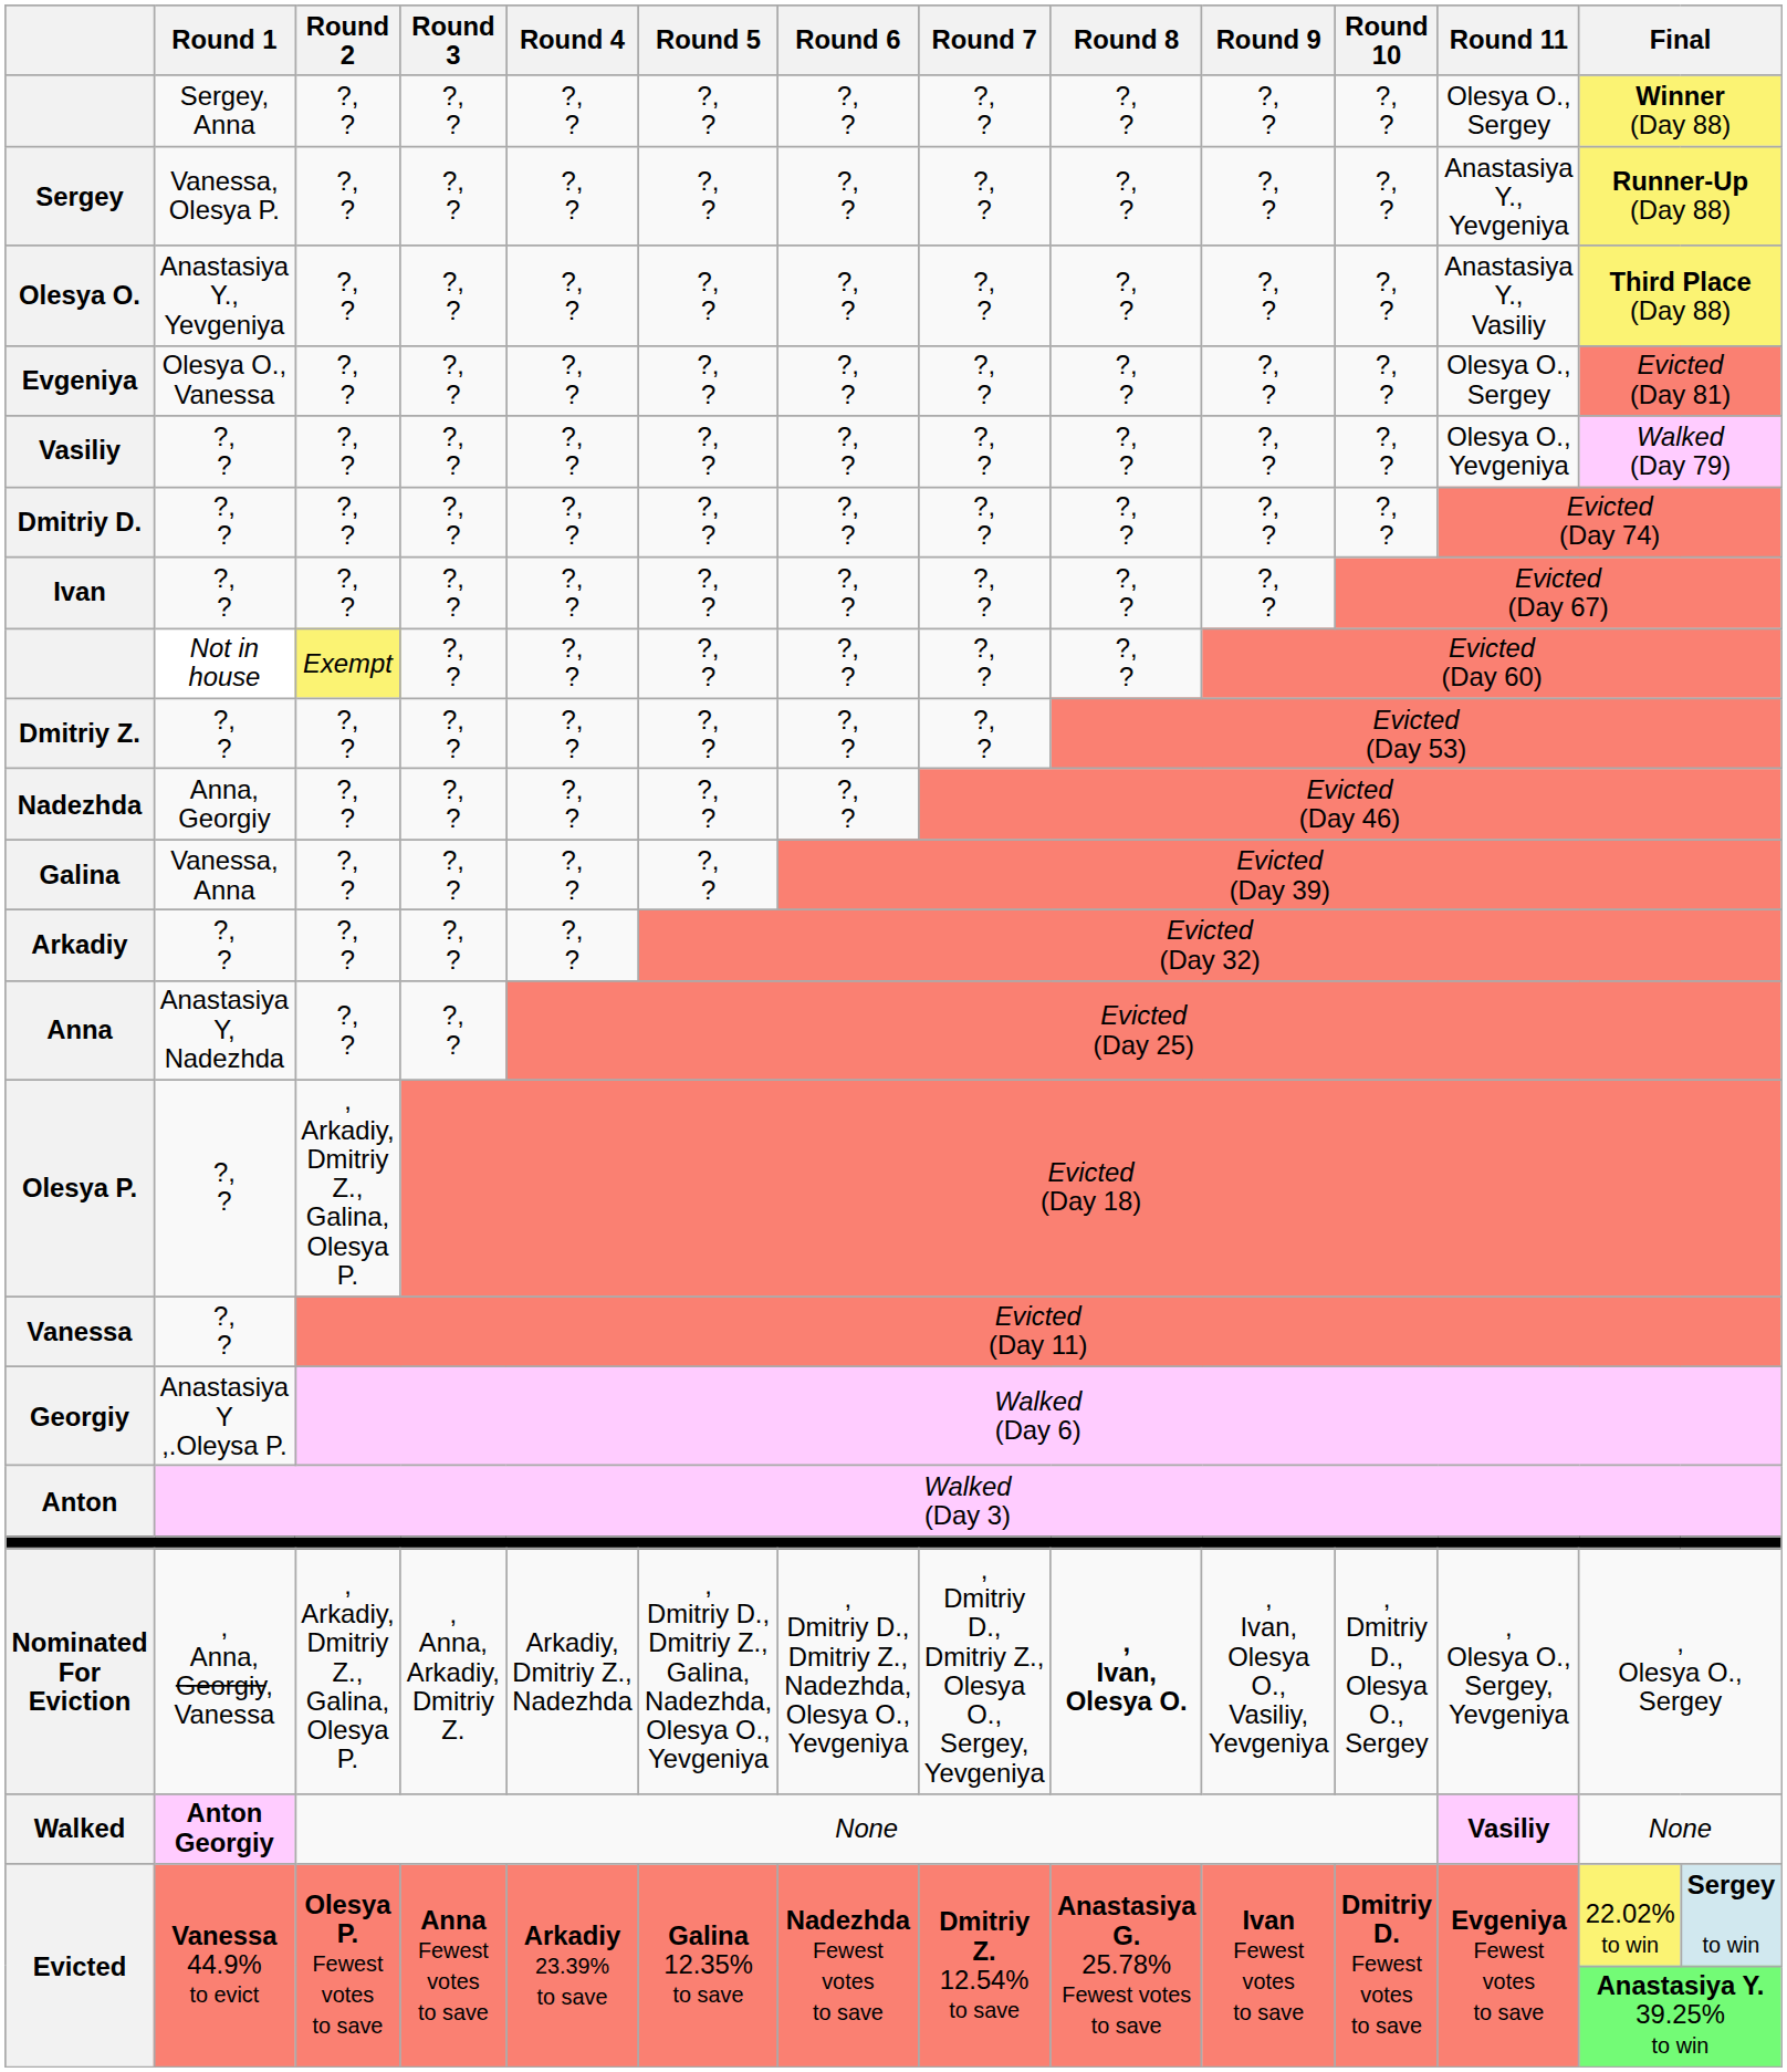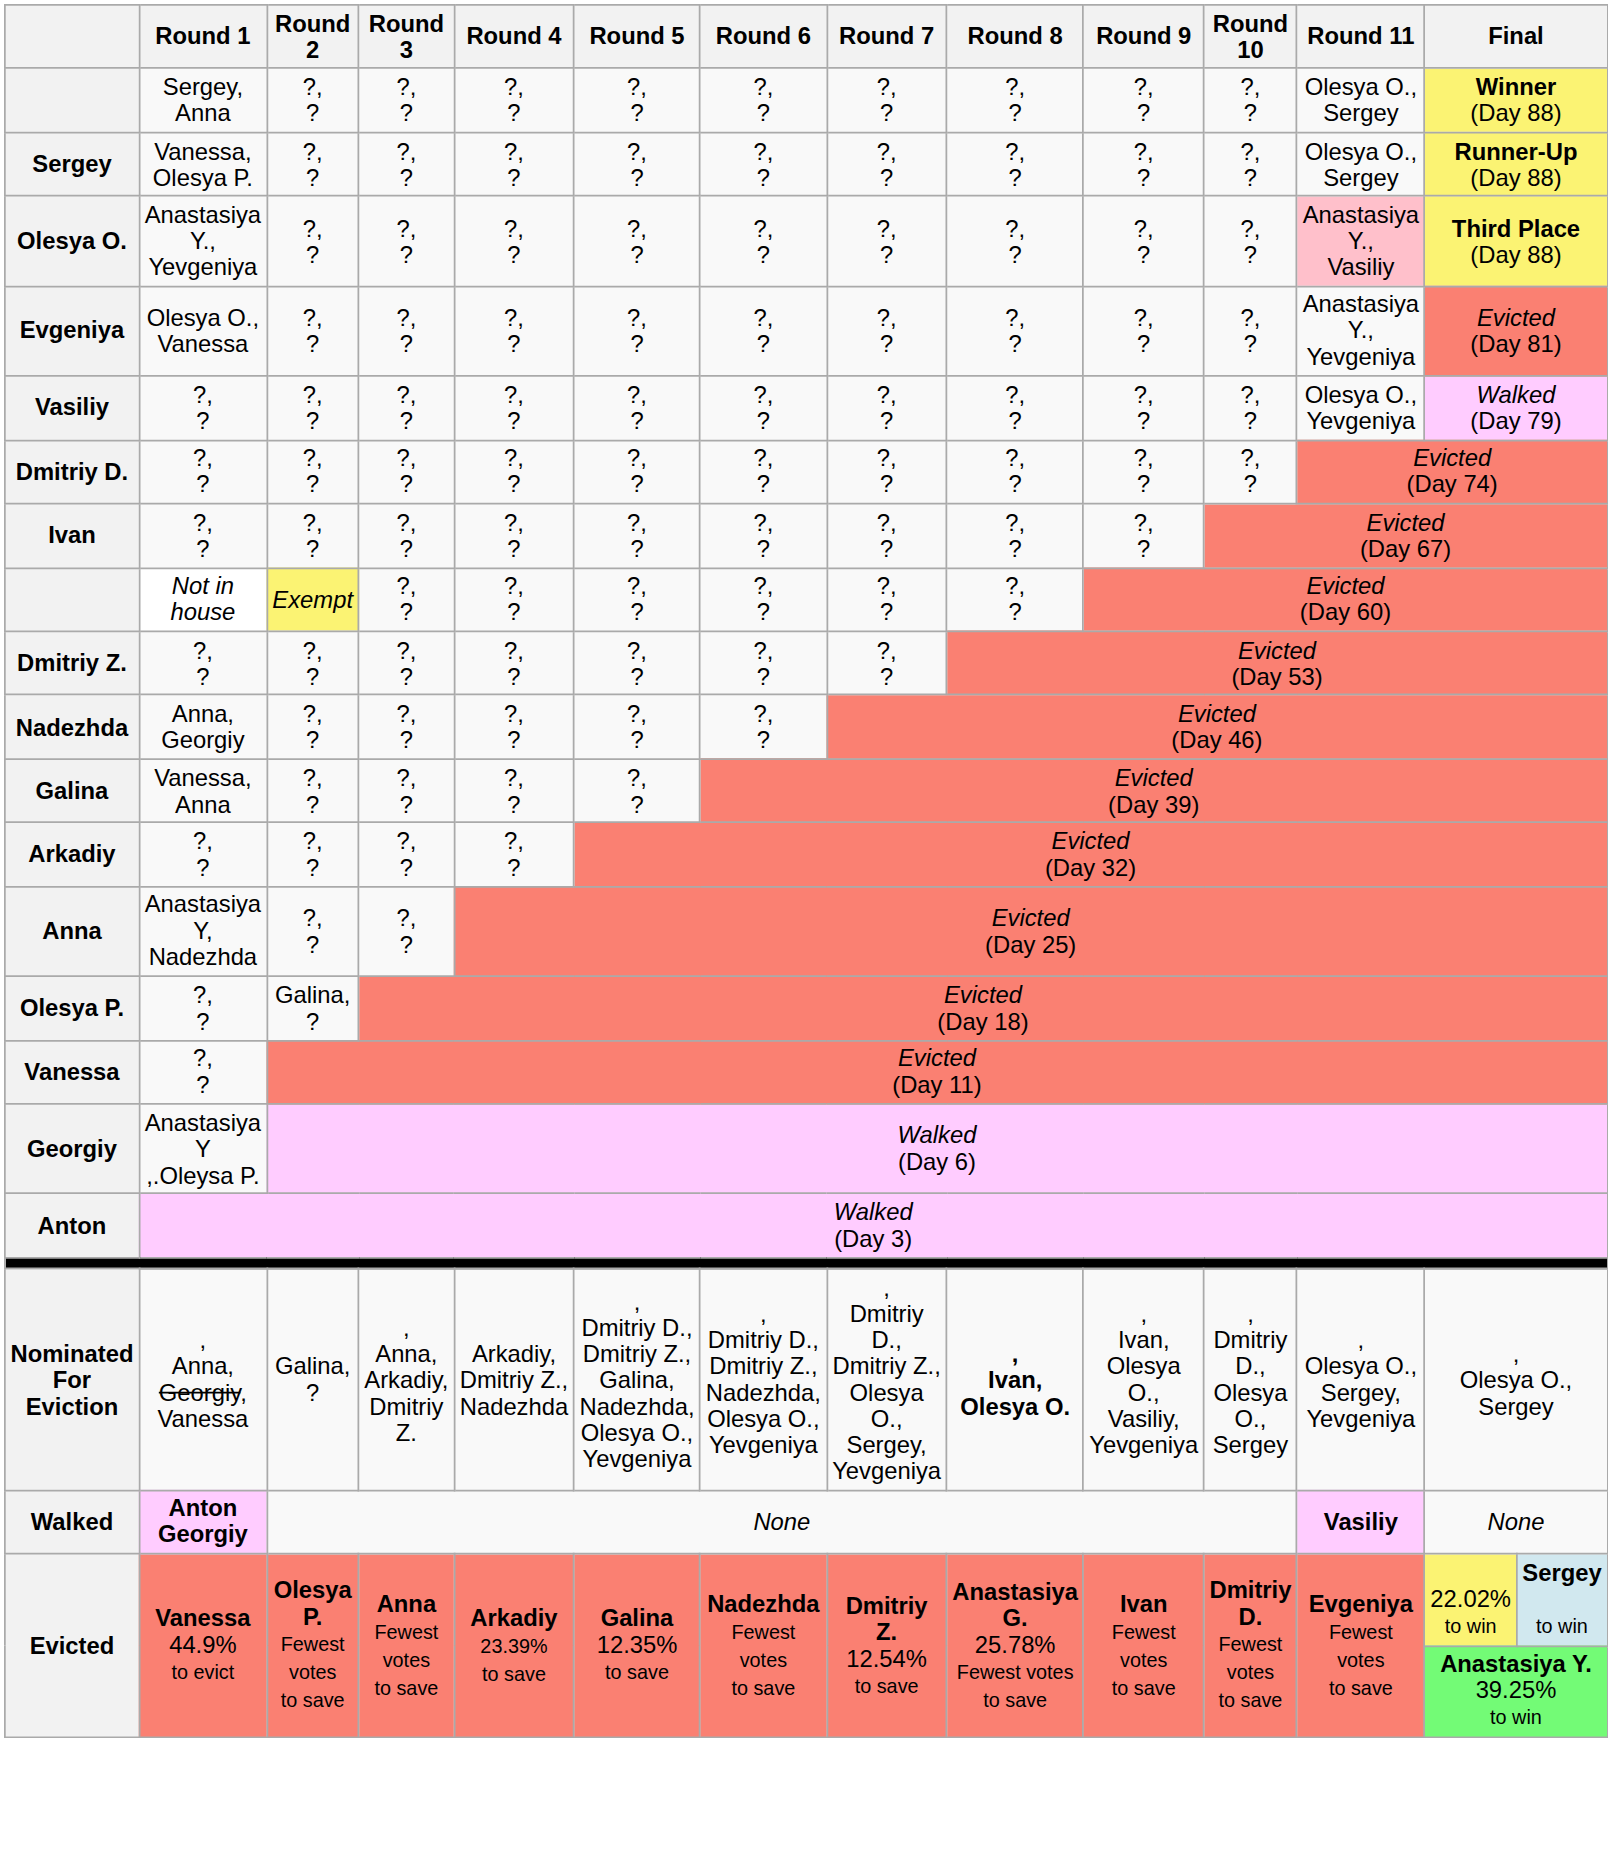Sergey | Round 11: Anastasiya Y., Yevgeniya -> Olesya O., Sergey
Olesya O. | Round 11: no background -> pink background
Evgeniya | Round 11: Olesya O., Sergey -> Anastasiya Y., Yevgeniya
Olesya P. | Round 2: , Arkadiy, Dmitriy Z., Galina, Olesya P. -> Galina, ?
Nominated For Eviction | Round 2: , Arkadiy, Dmitriy Z., Galina, Olesya P. -> Galina, ?
